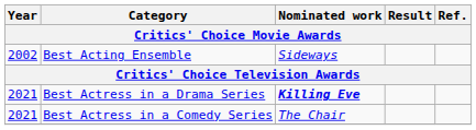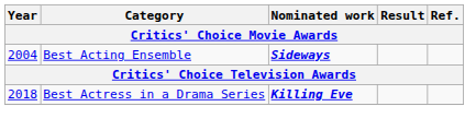Best Acting Ensemble | Year: 2002 -> 2004
Best Acting Ensemble | Nominated work: normal -> bold
Best Actress in a Drama Series | Year: 2021 -> 2018
- row: 2021 | Best Actress in a Comedy Series | The Chair
